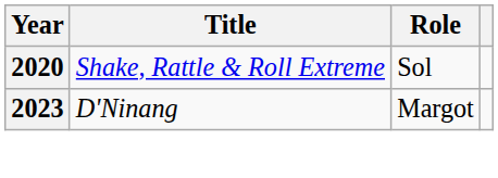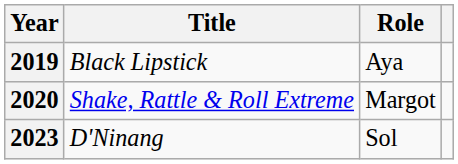+ row: 2019 | Black Lipstick | Aya
2020 | Role: Sol -> Margot
2023 | Role: Margot -> Sol
